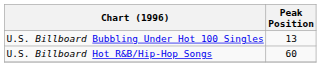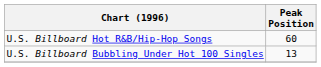rows swapped: U.S. Billboard Bubbling Under Hot 100 Singles <-> U.S. Billboard Hot R&B/Hip-Hop Songs
